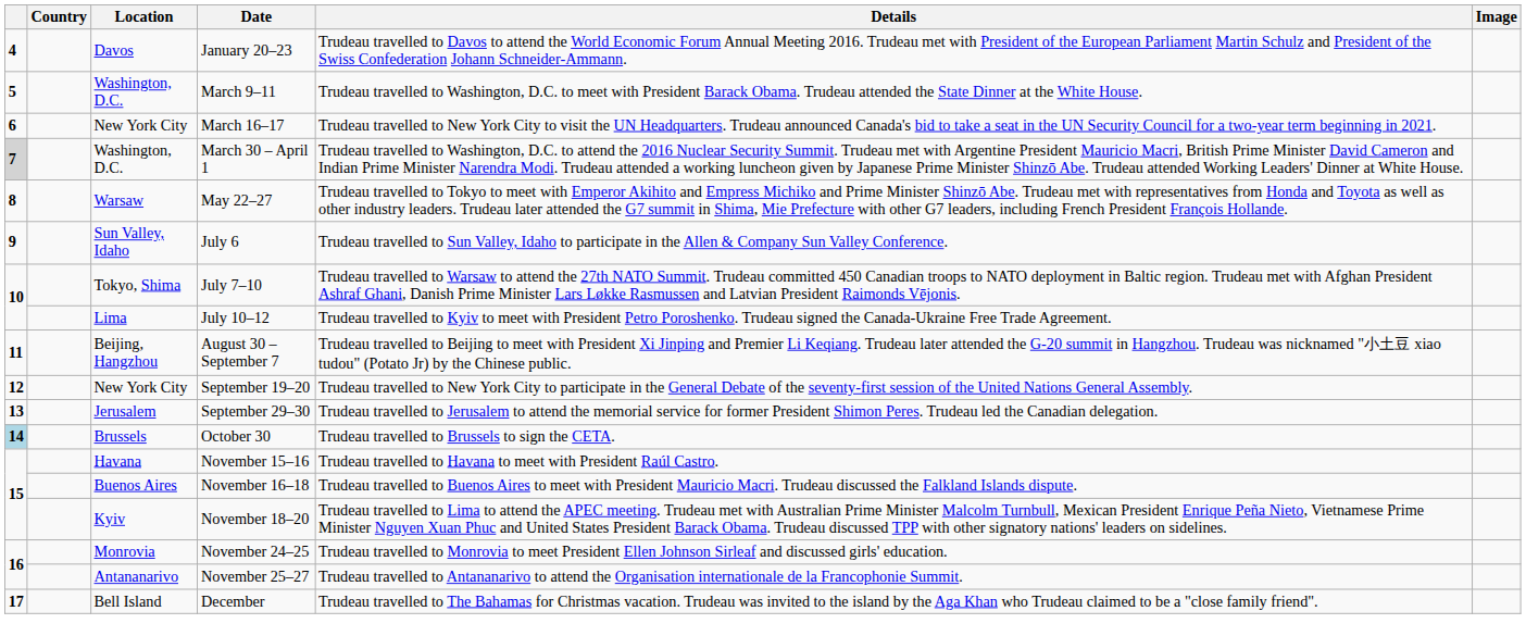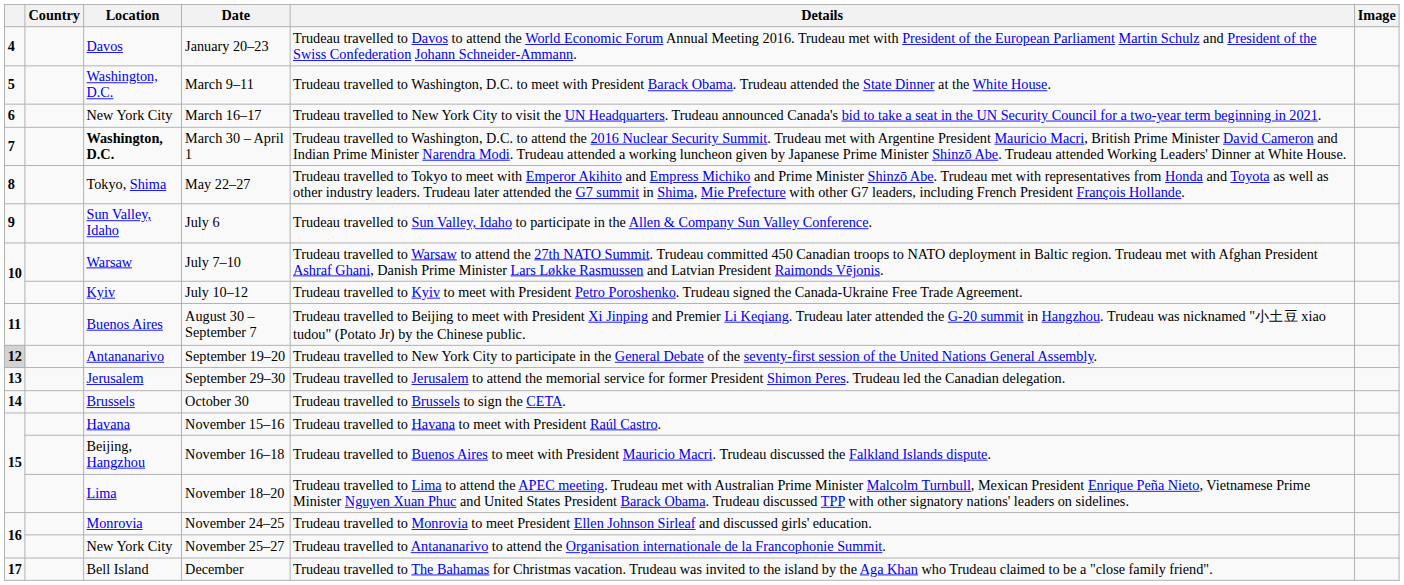March 30 – April 1 | column 1: lightgrey background -> no background
March 30 – April 1 | Location: normal -> bold
May 22–27 | Location: Warsaw -> Tokyo, Shima
July 7–10 | Location: Tokyo, Shima -> Warsaw
July 10–12 | Location: Lima -> Kyiv
August 30 – September 7 | Location: Beijing, Hangzhou -> Buenos Aires
September 19–20 | column 1: no background -> lightgrey background
September 19–20 | Location: New York City -> Antananarivo
October 30 | column 1: lightblue background -> no background
November 16–18 | Location: Buenos Aires -> Beijing, Hangzhou
November 18–20 | Location: Kyiv -> Lima
November 25–27 | Location: Antananarivo -> New York City
